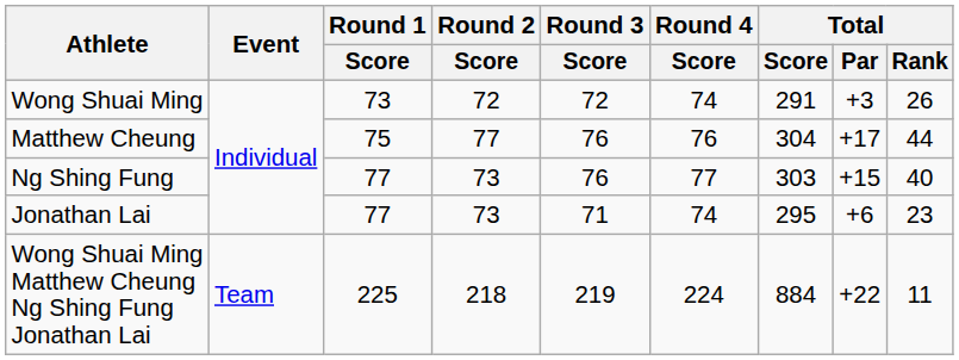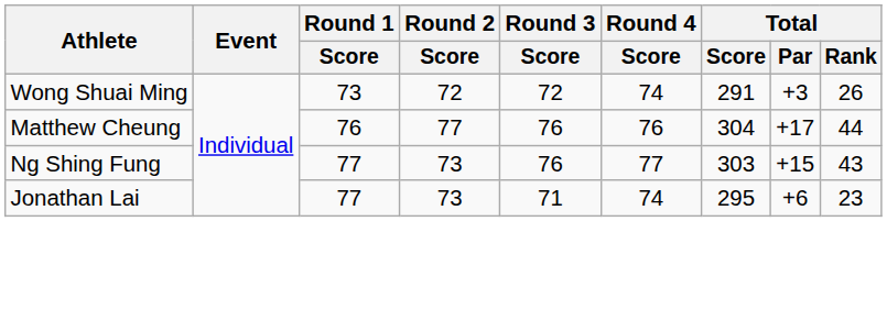Matthew Cheung | Round 1 / Score: 75 -> 76
Ng Shing Fung | Total / Rank: 40 -> 43
- row: Wong Shuai Ming Matthew Cheung Ng Shing Fung Jonathan Lai | Team | 225 | 218 | 219 | 224 | 884 | +22 | 11
